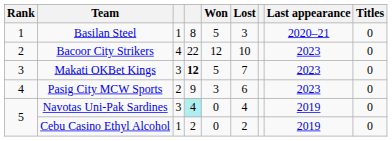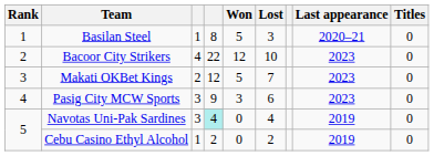Makati OKBet Kings | column 3: 3 -> 2
Makati OKBet Kings | column 4: bold -> normal
Pasig City MCW Sports | column 3: 2 -> 3
